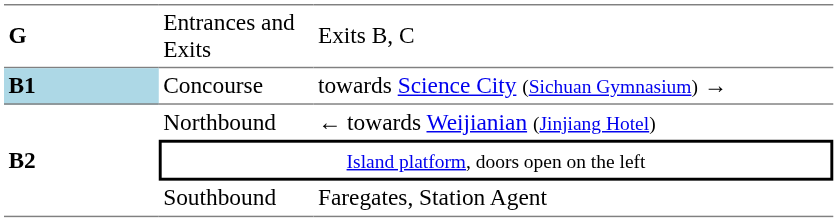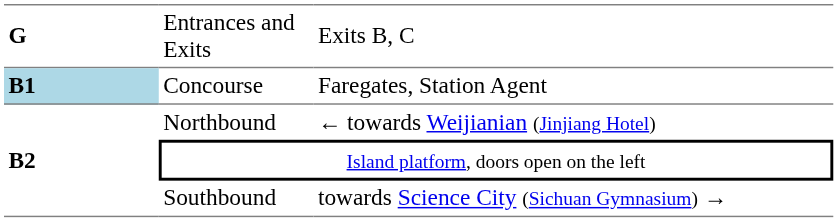Concourse | column 3: towards Science City (Sichuan Gymnasium) → -> Faregates, Station Agent
Southbound | column 3: Faregates, Station Agent -> towards Science City (Sichuan Gymnasium) →
